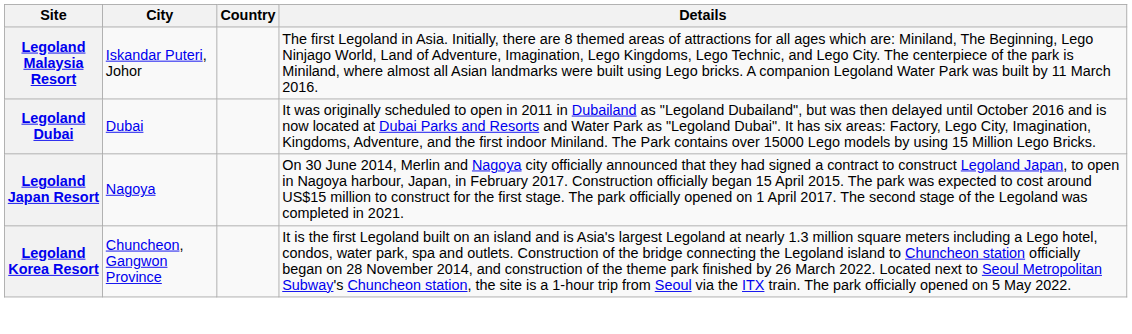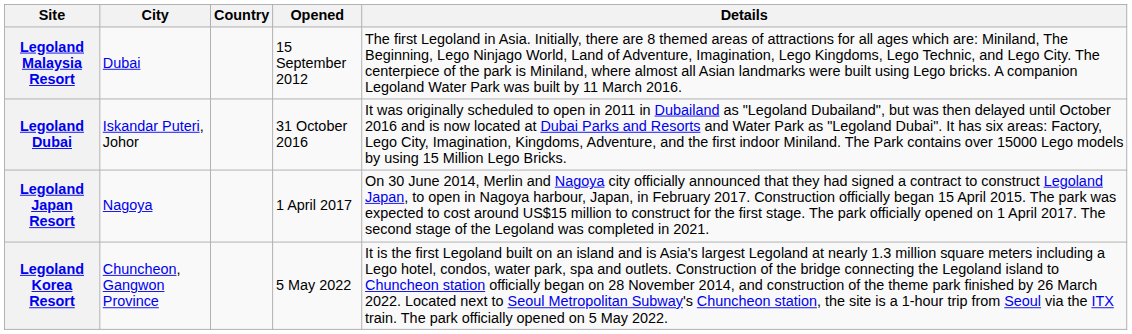+ column: Opened | 15 September 2012 | 31 October 2016 | 1 April 2017 | 5 May 2022
Legoland Malaysia Resort | City: Iskandar Puteri, Johor -> Dubai
Legoland Dubai | City: Dubai -> Iskandar Puteri, Johor
